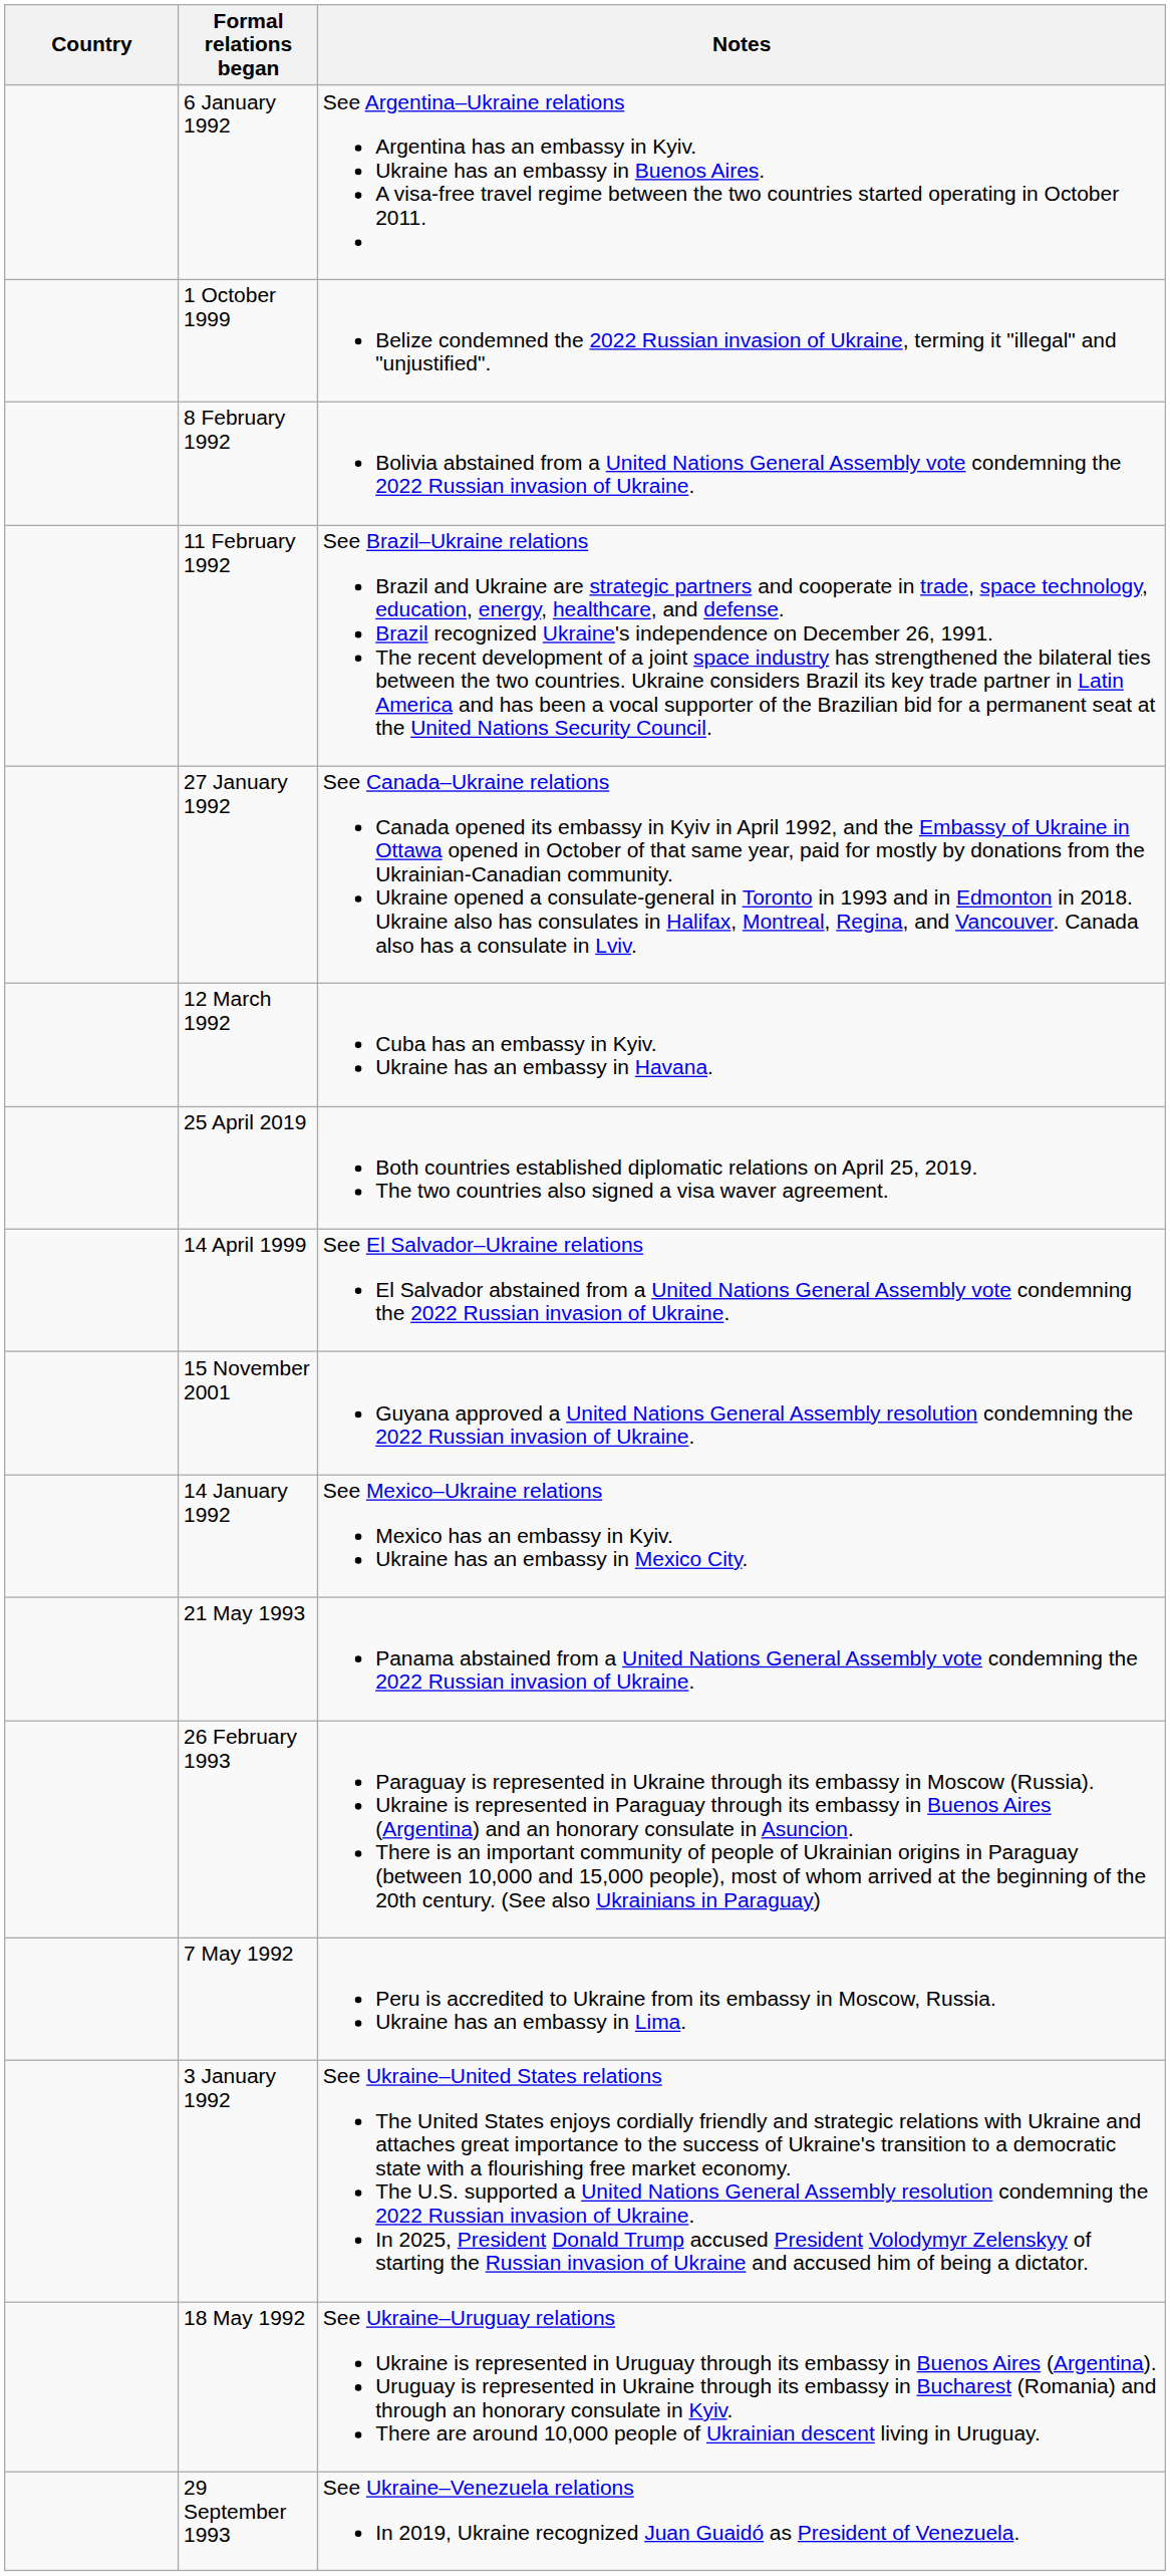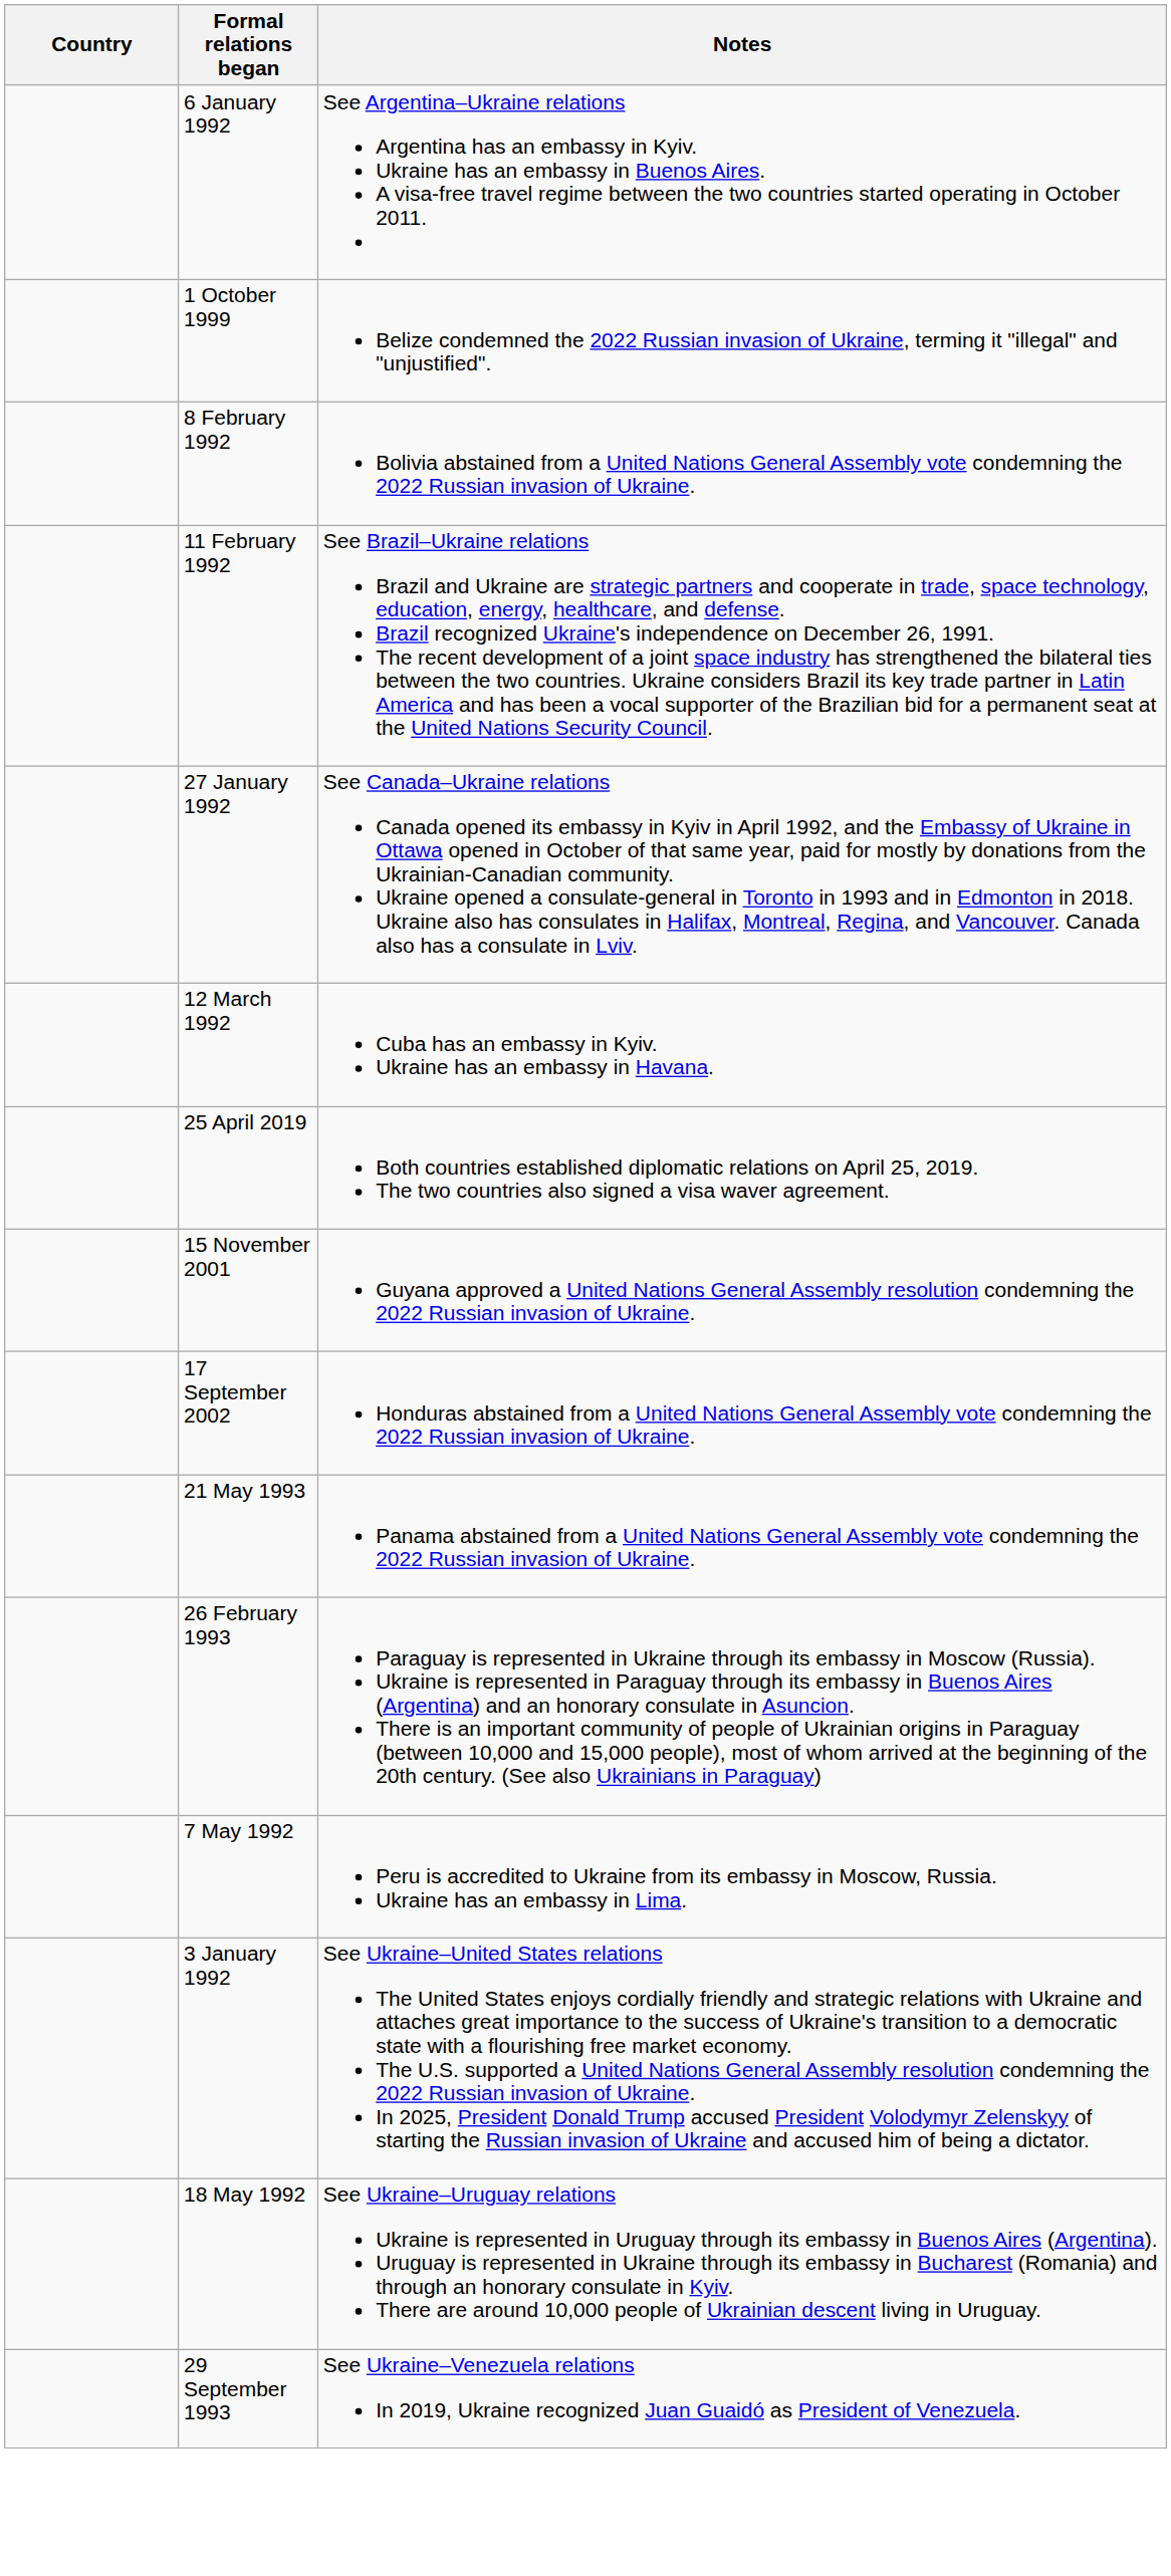- row: 14 April 1999 | See El Salvador–Ukraine relations El Salvador abstained from a United Nations General Assembly vote condemning the 2022 Russian invasion of Ukraine.
+ row: 17 September 2002 | Honduras abstained from a United Nations General Assembly vote condemning the 2022 Russian invasion of Ukraine.
- row: 14 January 1992 | See Mexico–Ukraine relations Mexico has an embassy in Kyiv. Ukraine has an embassy in Mexico City.
